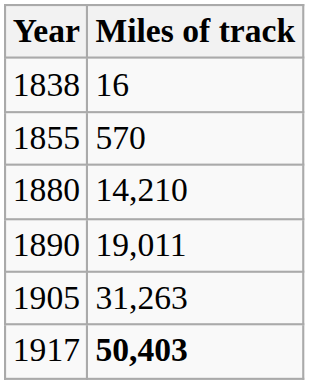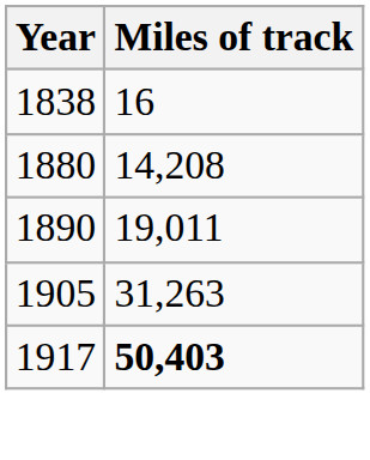- row: 1855 | 570
1880 | Miles of track: 14,210 -> 14,208
